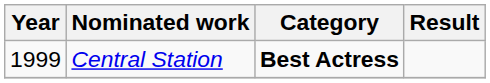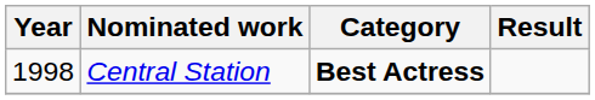Central Station | Year: 1999 -> 1998
